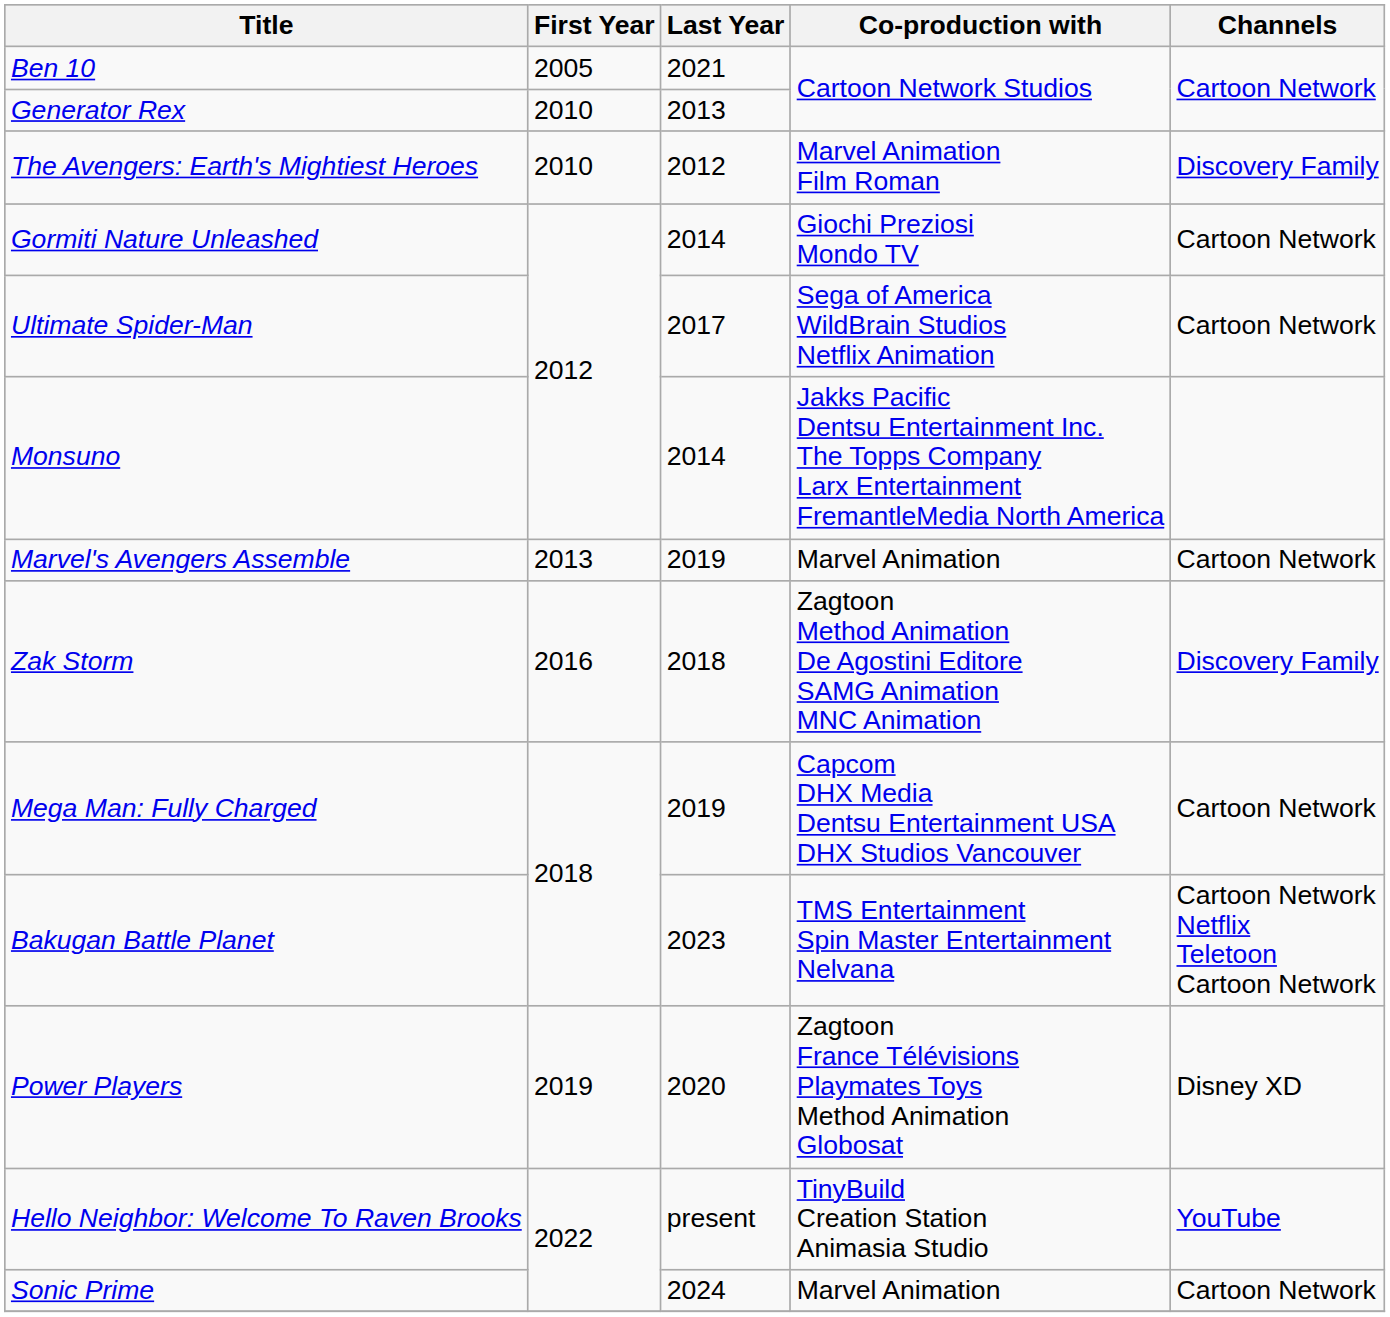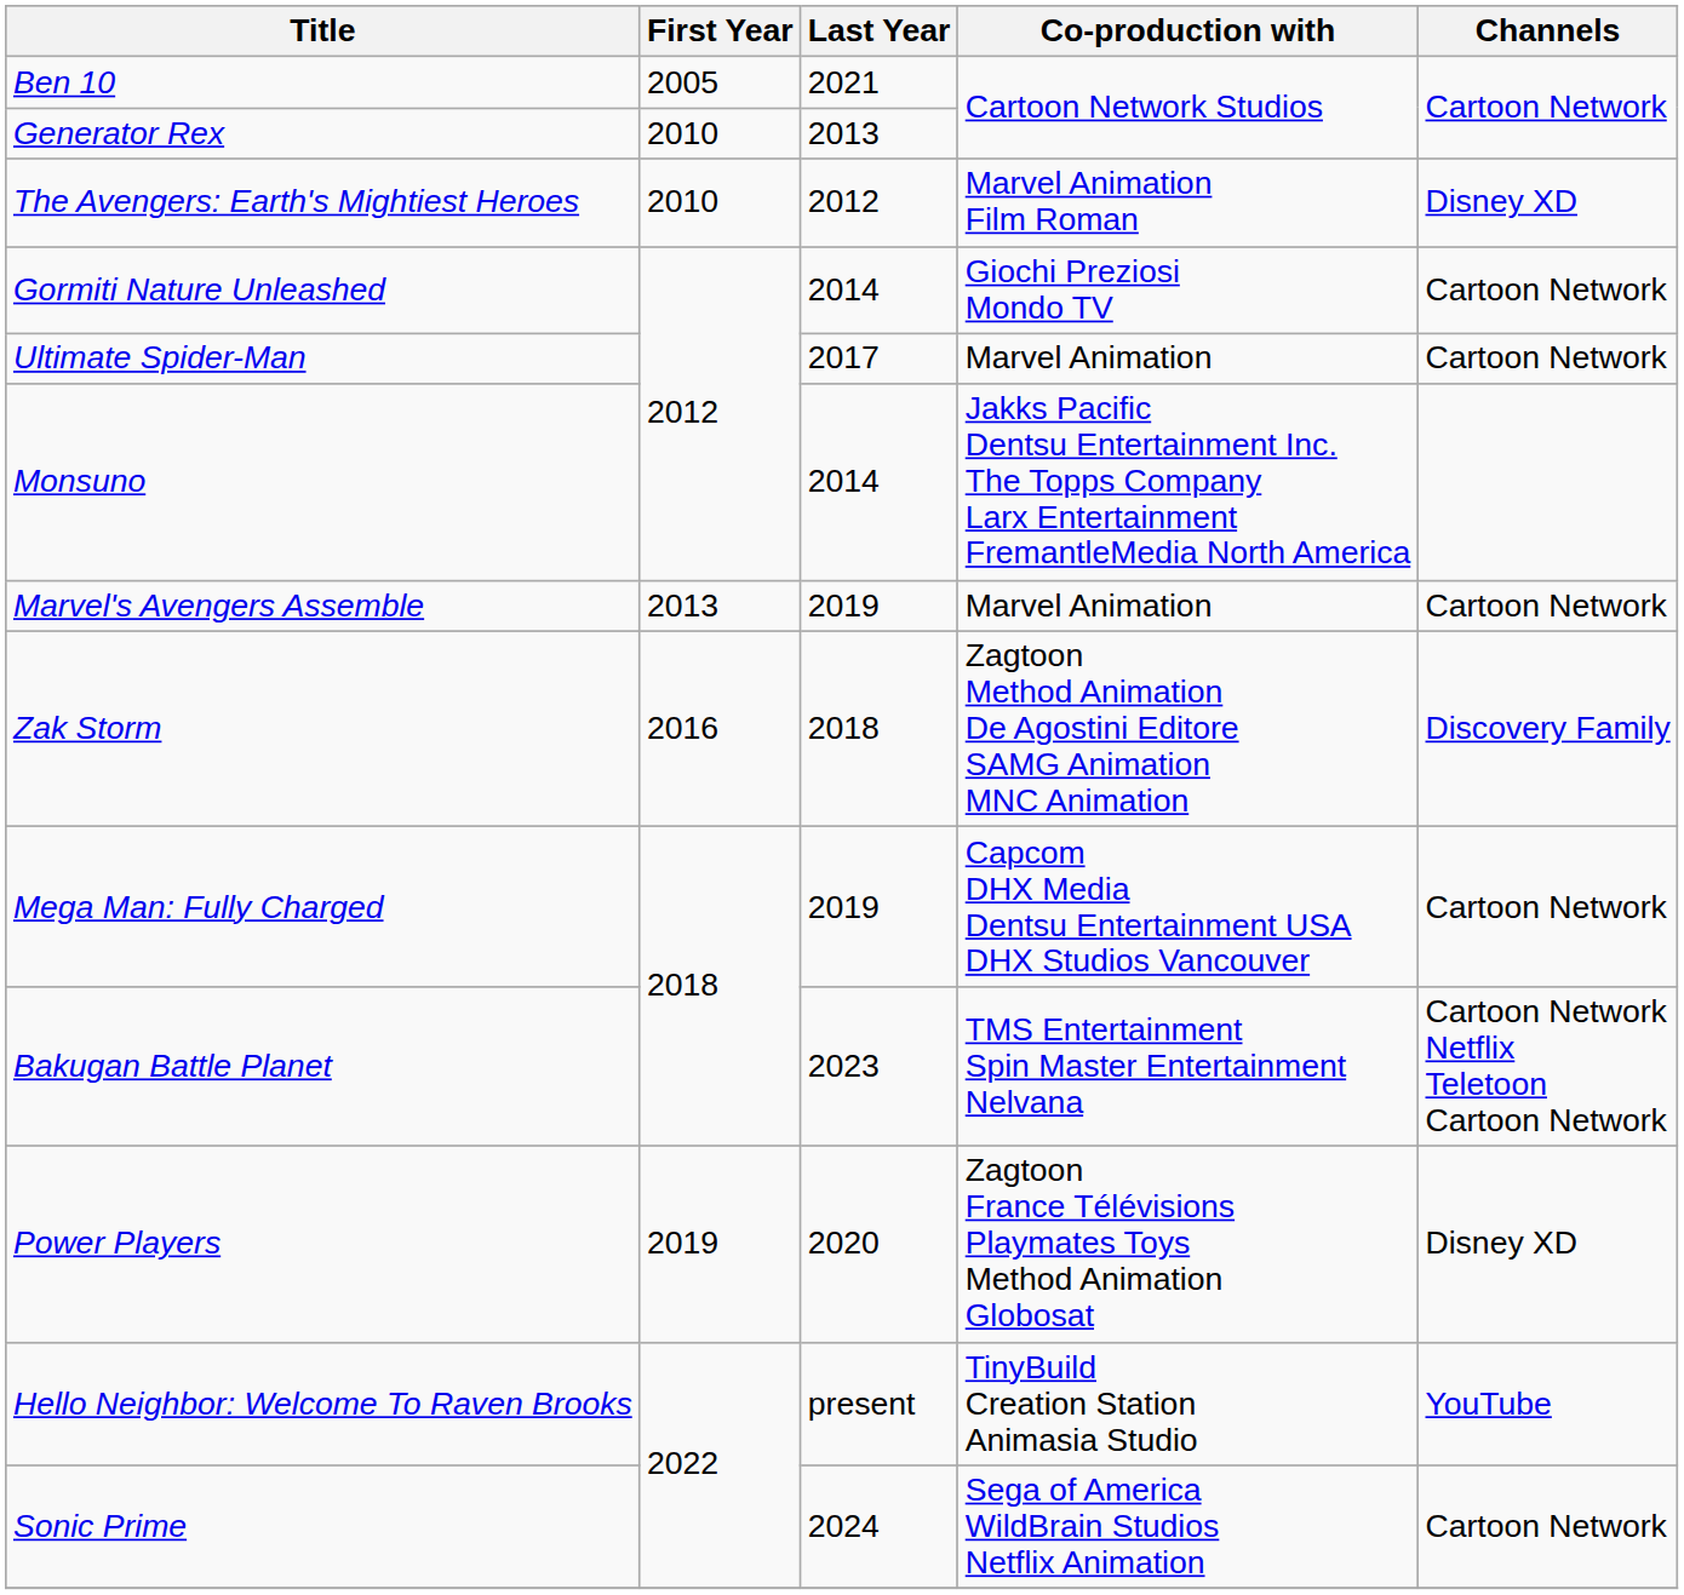The Avengers: Earth's Mightiest Heroes | Channels: Discovery Family -> Disney XD
Ultimate Spider-Man | Co-production with: Sega of America WildBrain Studios Netflix Animation -> Marvel Animation
Sonic Prime | Co-production with: Marvel Animation -> Sega of America WildBrain Studios Netflix Animation
